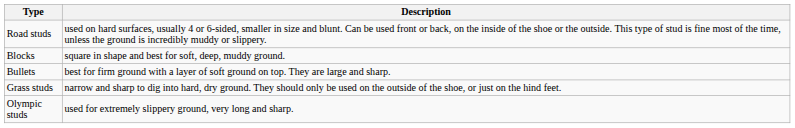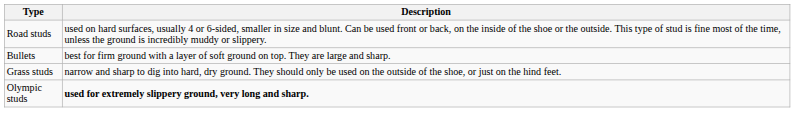- row: Blocks | square in shape and best for soft, deep, muddy ground.
Olympic studs | Description: normal -> bold
